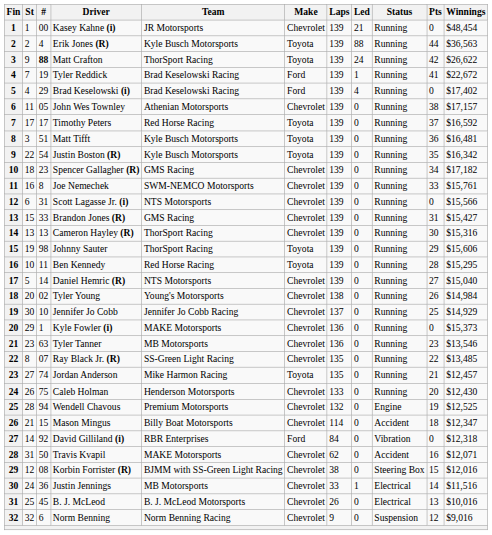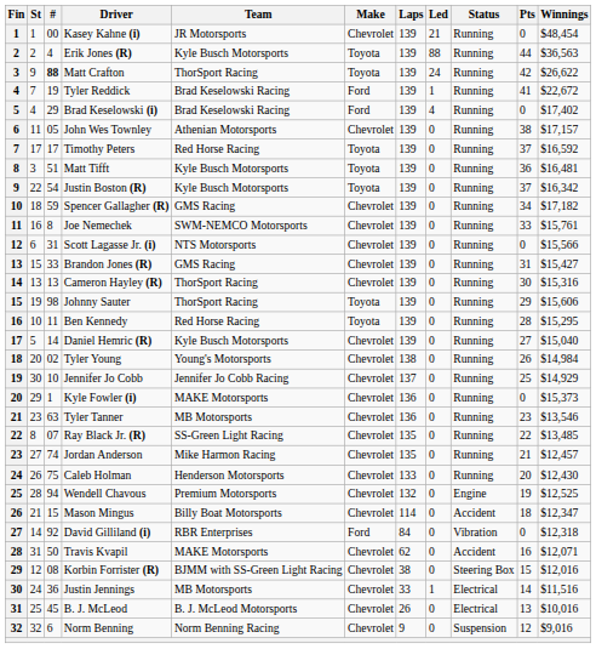Justin Boston (R) | Pts: 35 -> 37
Spencer Gallagher (R) | #: 23 -> 59
Daniel Hemric (R) | Team: NTS Motorsports -> Kyle Busch Motorsports
Jordan Anderson | Make: Toyota -> Chevrolet
